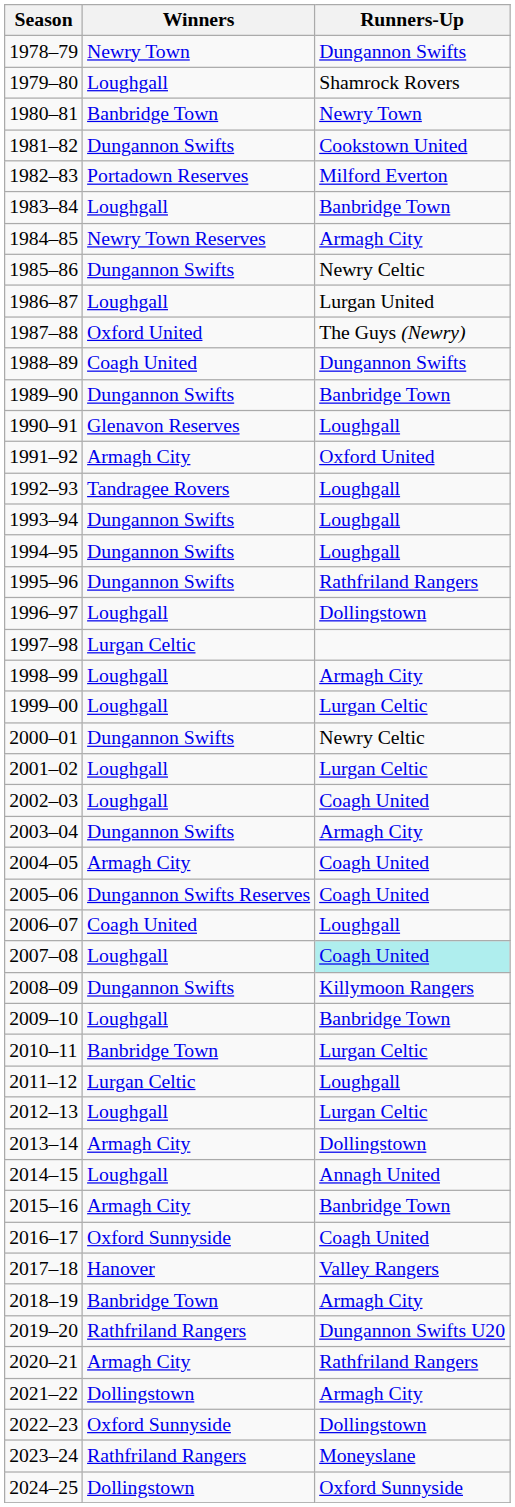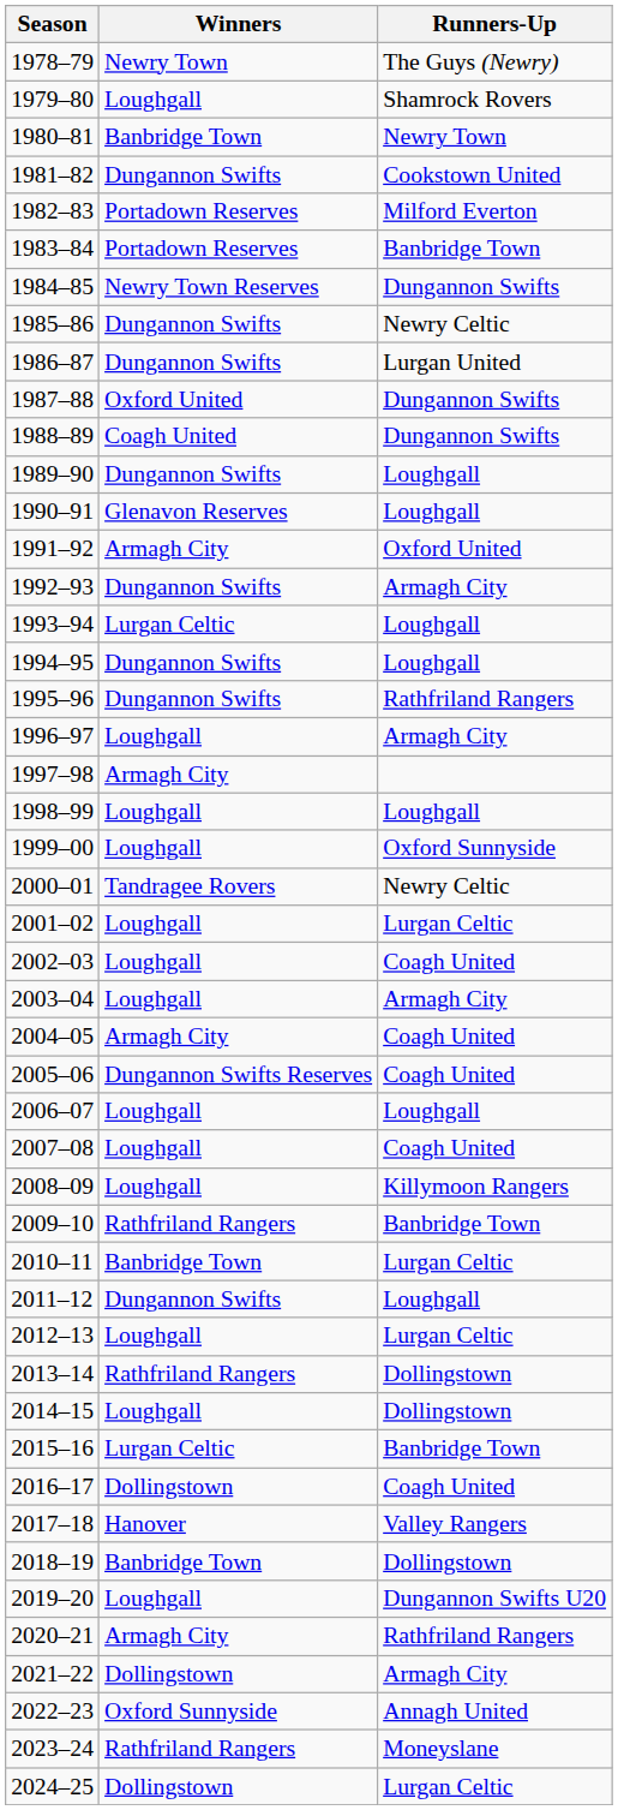1978–79 | Runners-Up: Dungannon Swifts -> The Guys (Newry)
1983–84 | Winners: Loughgall -> Portadown Reserves
1984–85 | Runners-Up: Armagh City -> Dungannon Swifts
1986–87 | Winners: Loughgall -> Dungannon Swifts
1987–88 | Runners-Up: The Guys (Newry) -> Dungannon Swifts
1989–90 | Runners-Up: Banbridge Town -> Loughgall
1992–93 | Winners: Tandragee Rovers -> Dungannon Swifts
1992–93 | Runners-Up: Loughgall -> Armagh City
1993–94 | Winners: Dungannon Swifts -> Lurgan Celtic
1996–97 | Runners-Up: Dollingstown -> Armagh City
1997–98 | Winners: Lurgan Celtic -> Armagh City
1998–99 | Runners-Up: Armagh City -> Loughgall
1999–00 | Runners-Up: Lurgan Celtic -> Oxford Sunnyside
2000–01 | Winners: Dungannon Swifts -> Tandragee Rovers
2003–04 | Winners: Dungannon Swifts -> Loughgall
2006–07 | Winners: Coagh United -> Loughgall
2007–08 | Runners-Up: paleturquoise background -> no background
2008–09 | Winners: Dungannon Swifts -> Loughgall
2009–10 | Winners: Loughgall -> Rathfriland Rangers
2011–12 | Winners: Lurgan Celtic -> Dungannon Swifts
2013–14 | Winners: Armagh City -> Rathfriland Rangers
2014–15 | Runners-Up: Annagh United -> Dollingstown
2015–16 | Winners: Armagh City -> Lurgan Celtic
2016–17 | Winners: Oxford Sunnyside -> Dollingstown
2018–19 | Runners-Up: Armagh City -> Dollingstown
2019–20 | Winners: Rathfriland Rangers -> Loughgall
2022–23 | Runners-Up: Dollingstown -> Annagh United
2024–25 | Runners-Up: Oxford Sunnyside -> Lurgan Celtic
